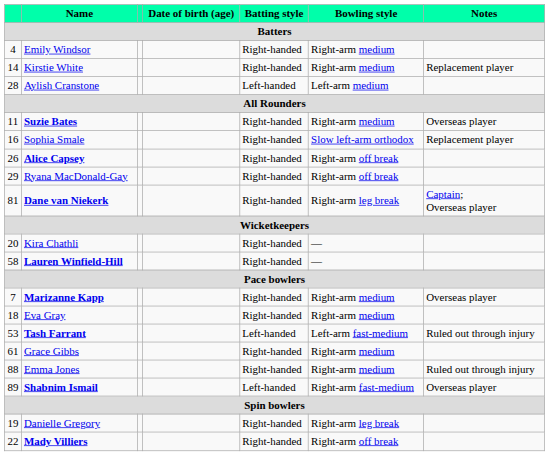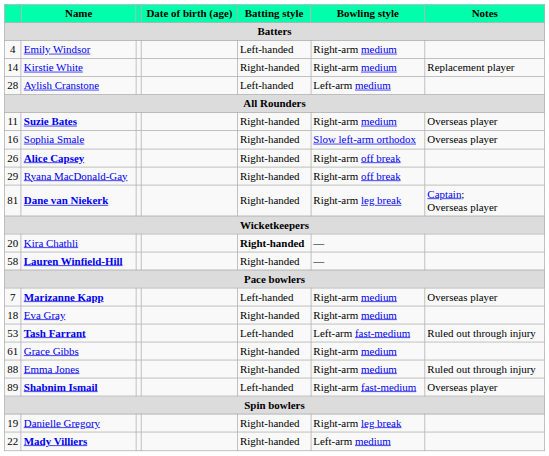Emily Windsor | Batting style: Right-handed -> Left-handed
Sophia Smale | Notes: Replacement player -> Overseas player
Kira Chathli | Batting style: normal -> bold
Marizanne Kapp | Batting style: Right-handed -> Left-handed
Mady Villiers | Bowling style: Right-arm off break -> Left-arm medium
